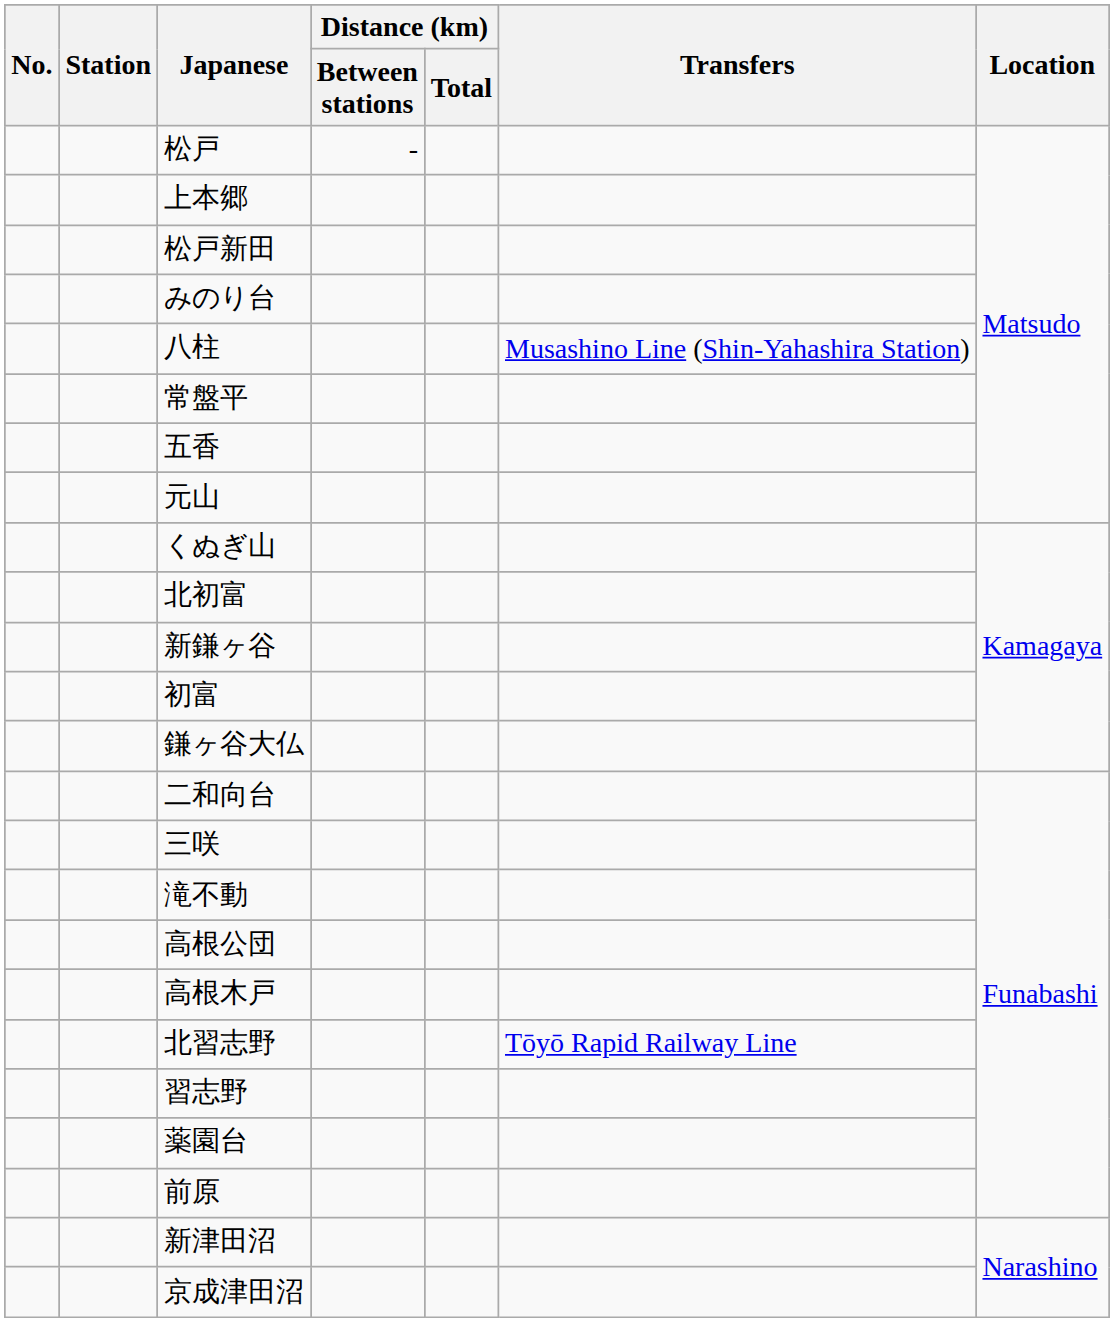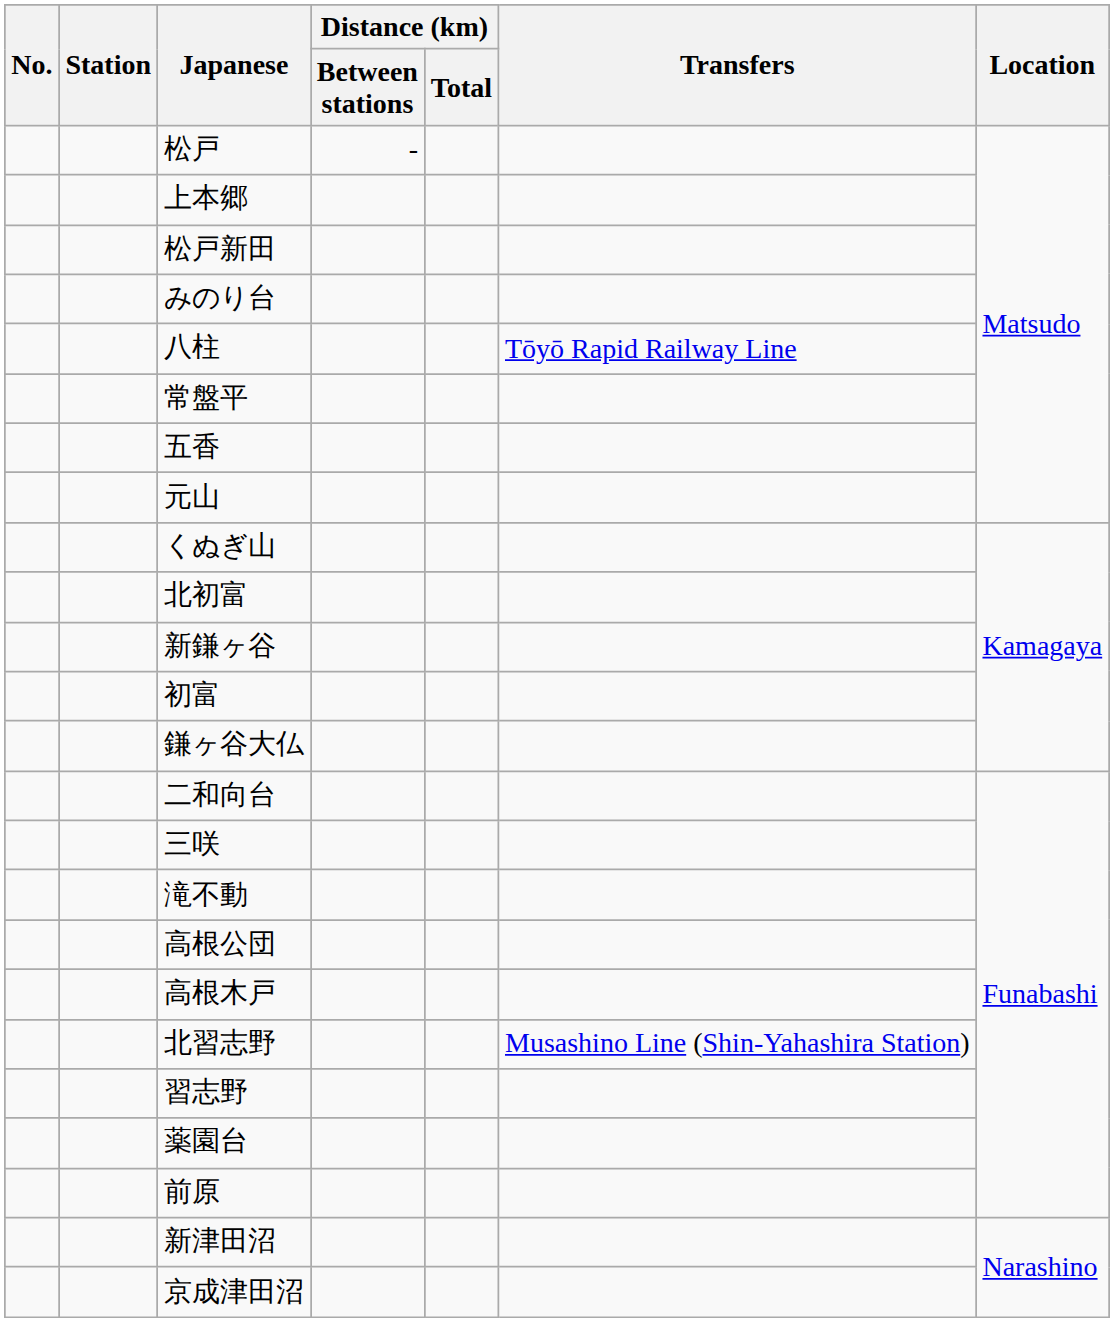八柱 | Transfers: Musashino Line (Shin-Yahashira Station) -> Tōyō Rapid Railway Line
北習志野 | Transfers: Tōyō Rapid Railway Line -> Musashino Line (Shin-Yahashira Station)
